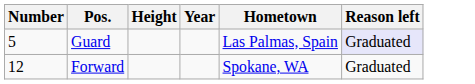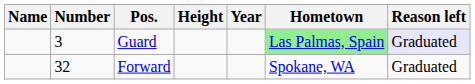+ column: Name
Guard | Number: 5 -> 3
Guard | Hometown: no background -> lightgreen background
Forward | Number: 12 -> 32
